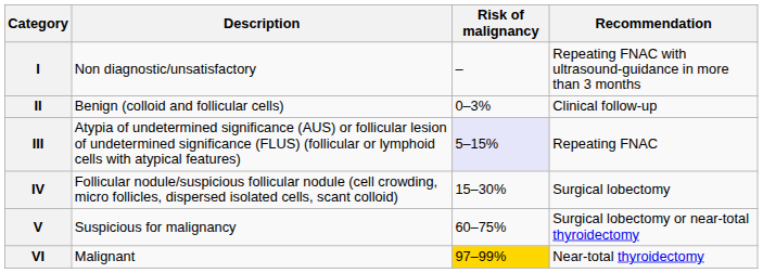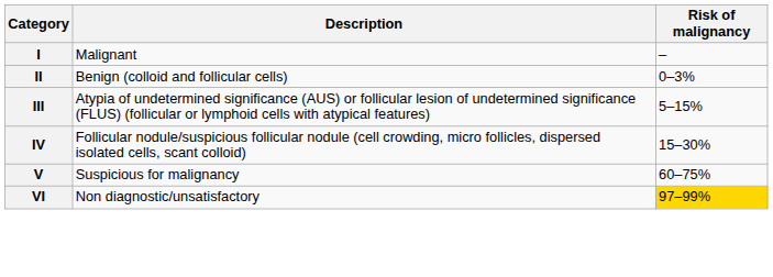- column: Recommendation | Repeating FNAC with ultrasound-guidance in more than 3 months | Clinical follow-up | Repeating FNAC | Surgical lobectomy | Surgical lobectomy or near-total thyroidectomy | Near-total thyroidectomy
I | Description: Non diagnostic/unsatisfactory -> Malignant
III | Risk of malignancy: lavender background -> no background
VI | Description: Malignant -> Non diagnostic/unsatisfactory
